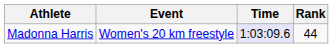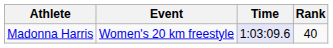Madonna Harris | Rank: 44 -> 40
